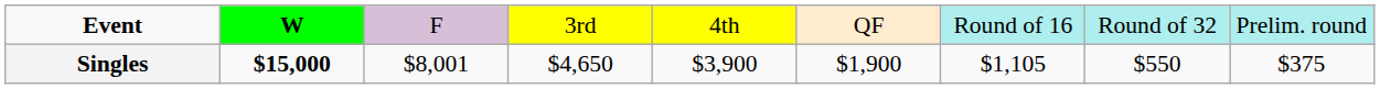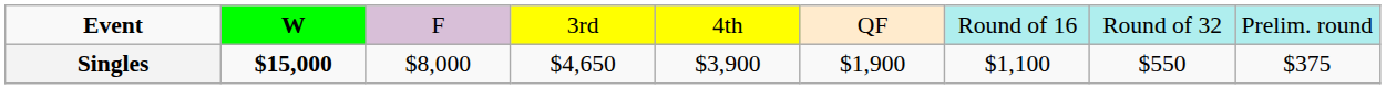Singles | column 3: $8,001 -> $8,000
Singles | column 7: $1,105 -> $1,100
